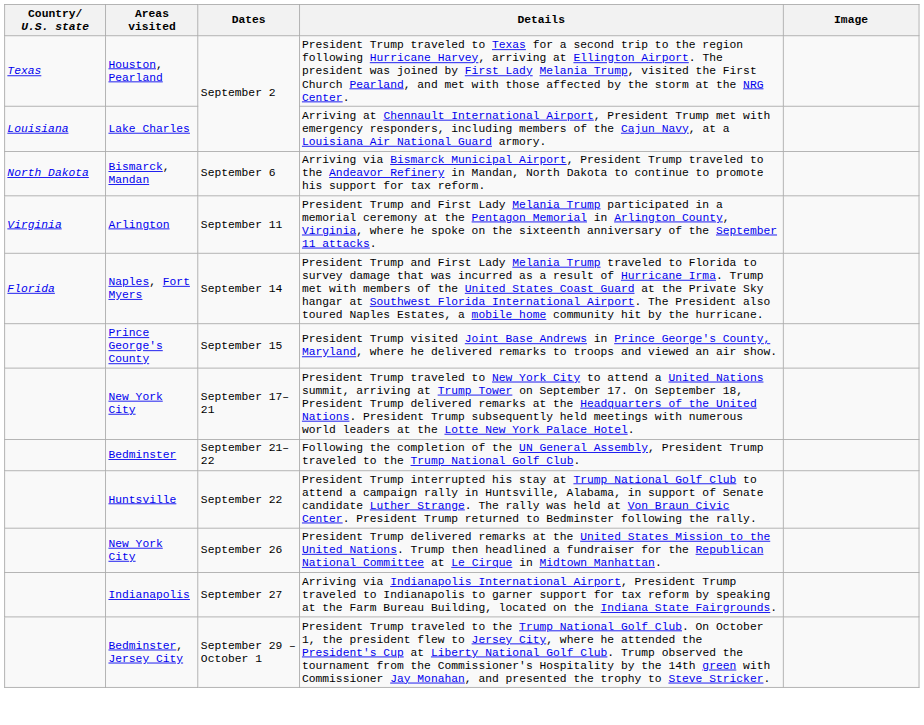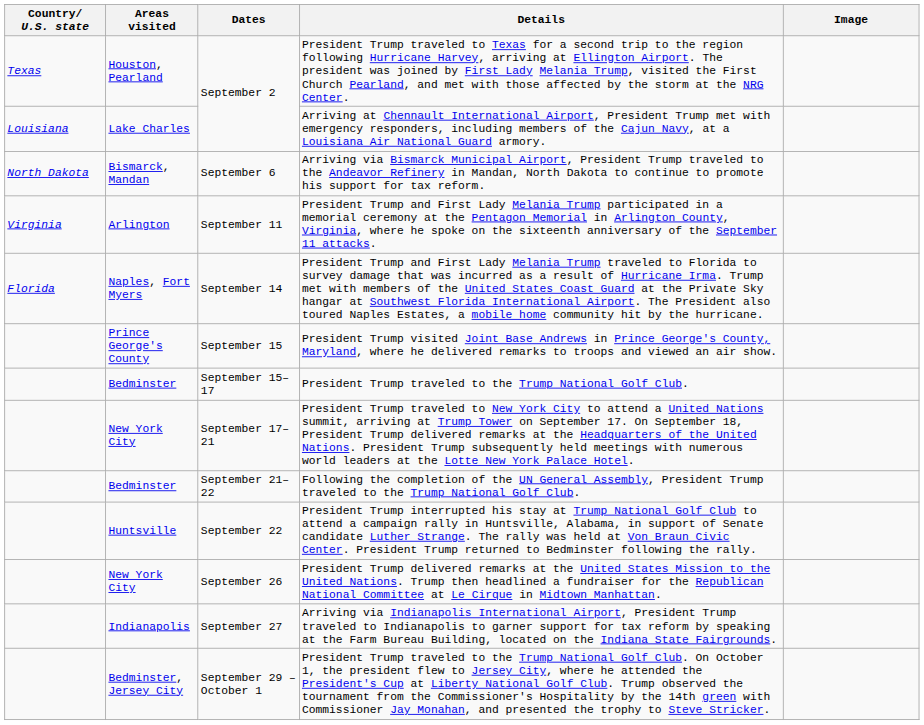+ row: Bedminster | September 15–17 | President Trump traveled to the Trump National Golf Club.
